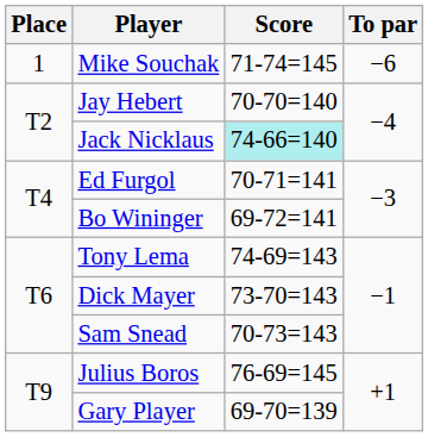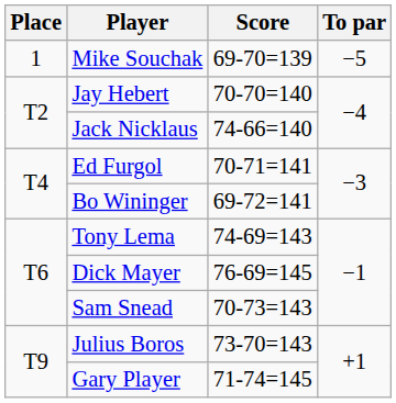Mike Souchak | Score: 71-74=145 -> 69-70=139
Mike Souchak | To par: −6 -> −5
Jack Nicklaus | Score: paleturquoise background -> no background
Dick Mayer | Score: 73-70=143 -> 76-69=145
Julius Boros | Score: 76-69=145 -> 73-70=143
Gary Player | Score: 69-70=139 -> 71-74=145
